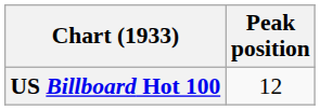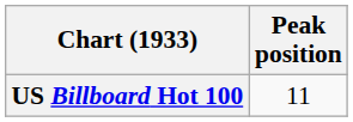US Billboard Hot 100 | Peak position: 12 -> 11
